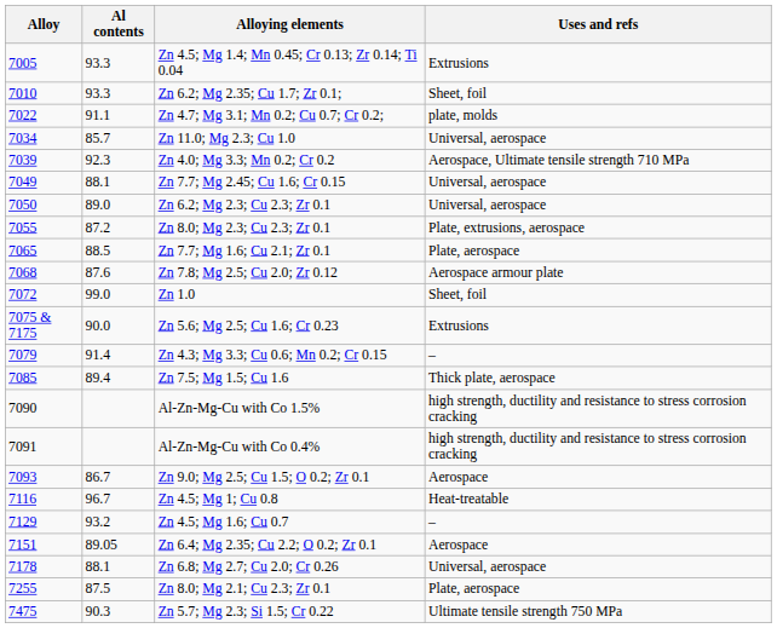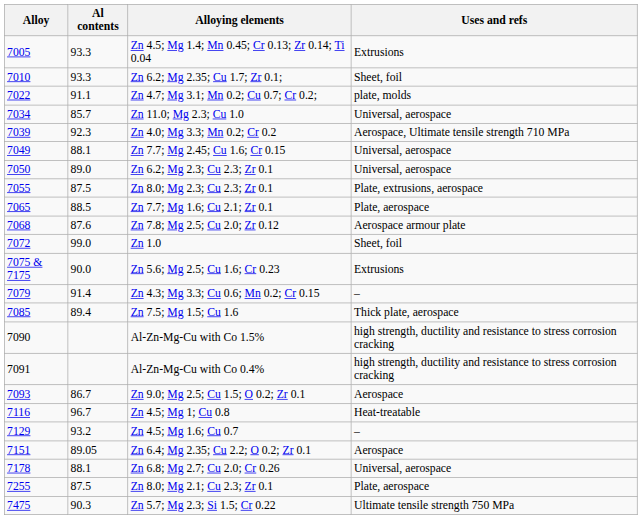Zn 8.0; Mg 2.3; Cu 2.3; Zr 0.1 | Al contents: 87.2 -> 87.5
